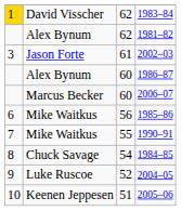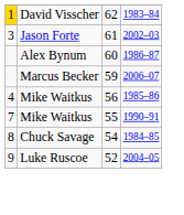- row: Alex Bynum | 62 | 1981–82
2006–07 | column 3: 60 -> 59
1985–86 | column 1: 6 -> 4
- row: 10 | Keenen Jeppesen | 51 | 2005–06
